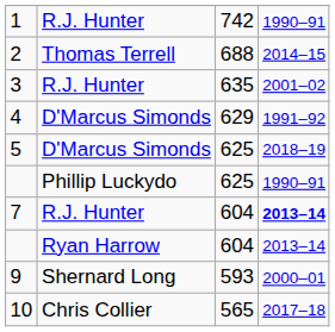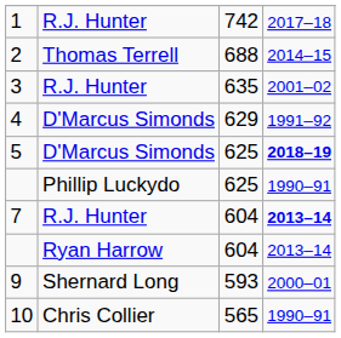1 | column 4: 1990–91 -> 2017–18
5 | column 4: normal -> bold
10 | column 4: 2017–18 -> 1990–91
